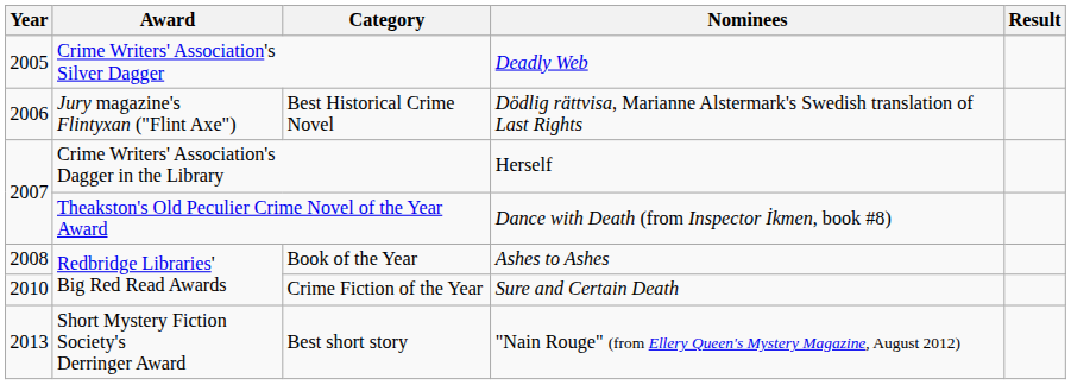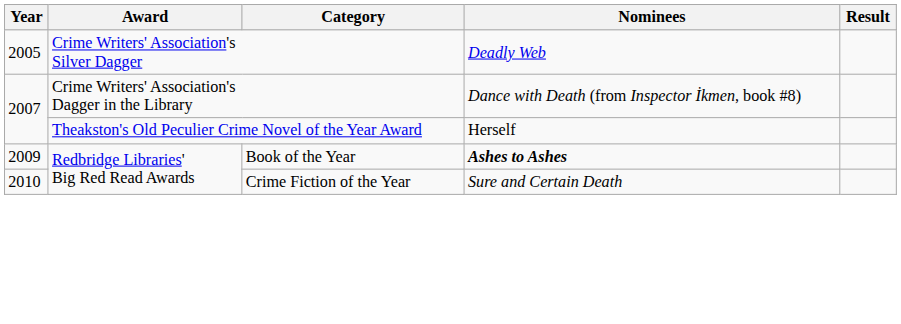- row: 2006 | Jury magazine's Flintyxan ("Flint Axe") | Best Historical Crime Novel | Dödlig rättvisa, Marianne Alstermark's Swedish translation of Last Rights
Crime Writers' Association's Dagger in the Library | Nominees: Herself -> Dance with Death (from Inspector İkmen, book #8)
Theakston's Old Peculier Crime Novel of the Year Award | Nominees: Dance with Death (from Inspector İkmen, book #8) -> Herself
Book of the Year | Year: 2008 -> 2009
Book of the Year | Nominees: normal -> bold
- row: 2013 | Short Mystery Fiction Society's Derringer Award | Best short story | "Nain Rouge" (from Ellery Queen's Mystery Magazine, August 2012)
